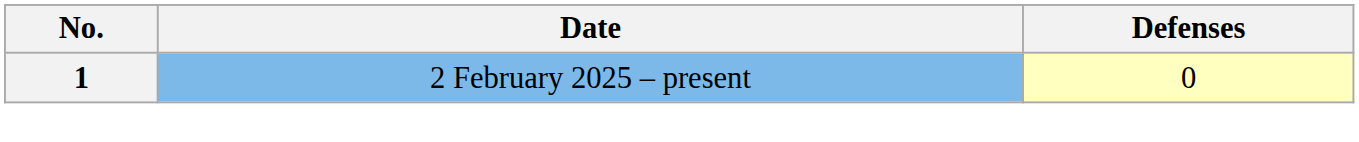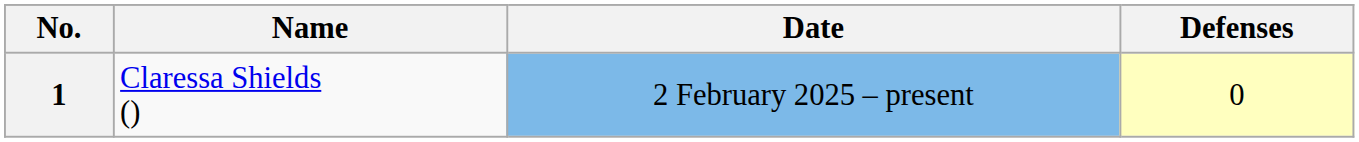+ column: Name | Claressa Shields ()
